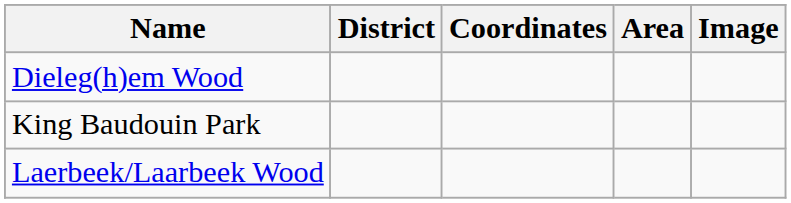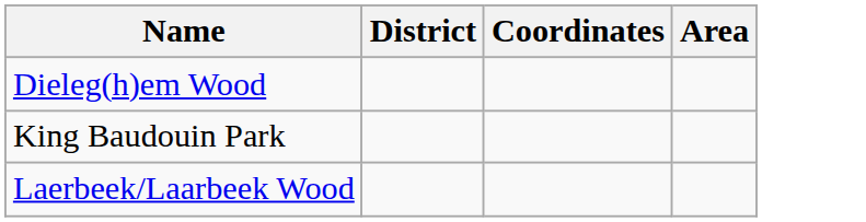- column: Image
